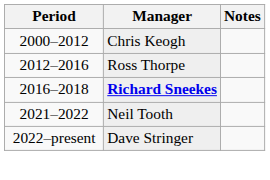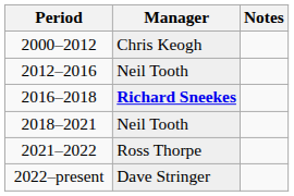2012–2016 | Manager: Ross Thorpe -> Neil Tooth
+ row: 2018–2021 | Neil Tooth
2021–2022 | Manager: Neil Tooth -> Ross Thorpe
